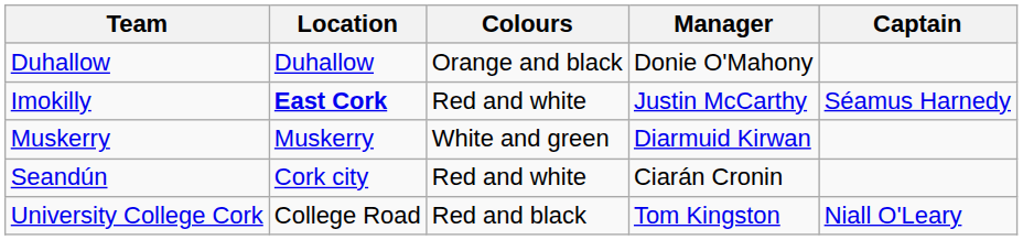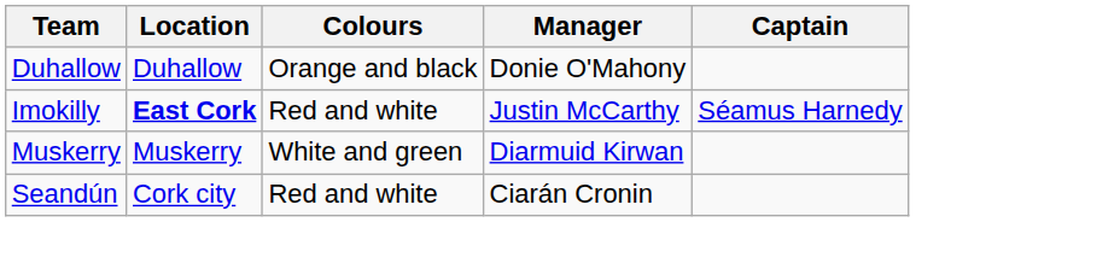- row: University College Cork | College Road | Red and black | Tom Kingston | Niall O'Leary
